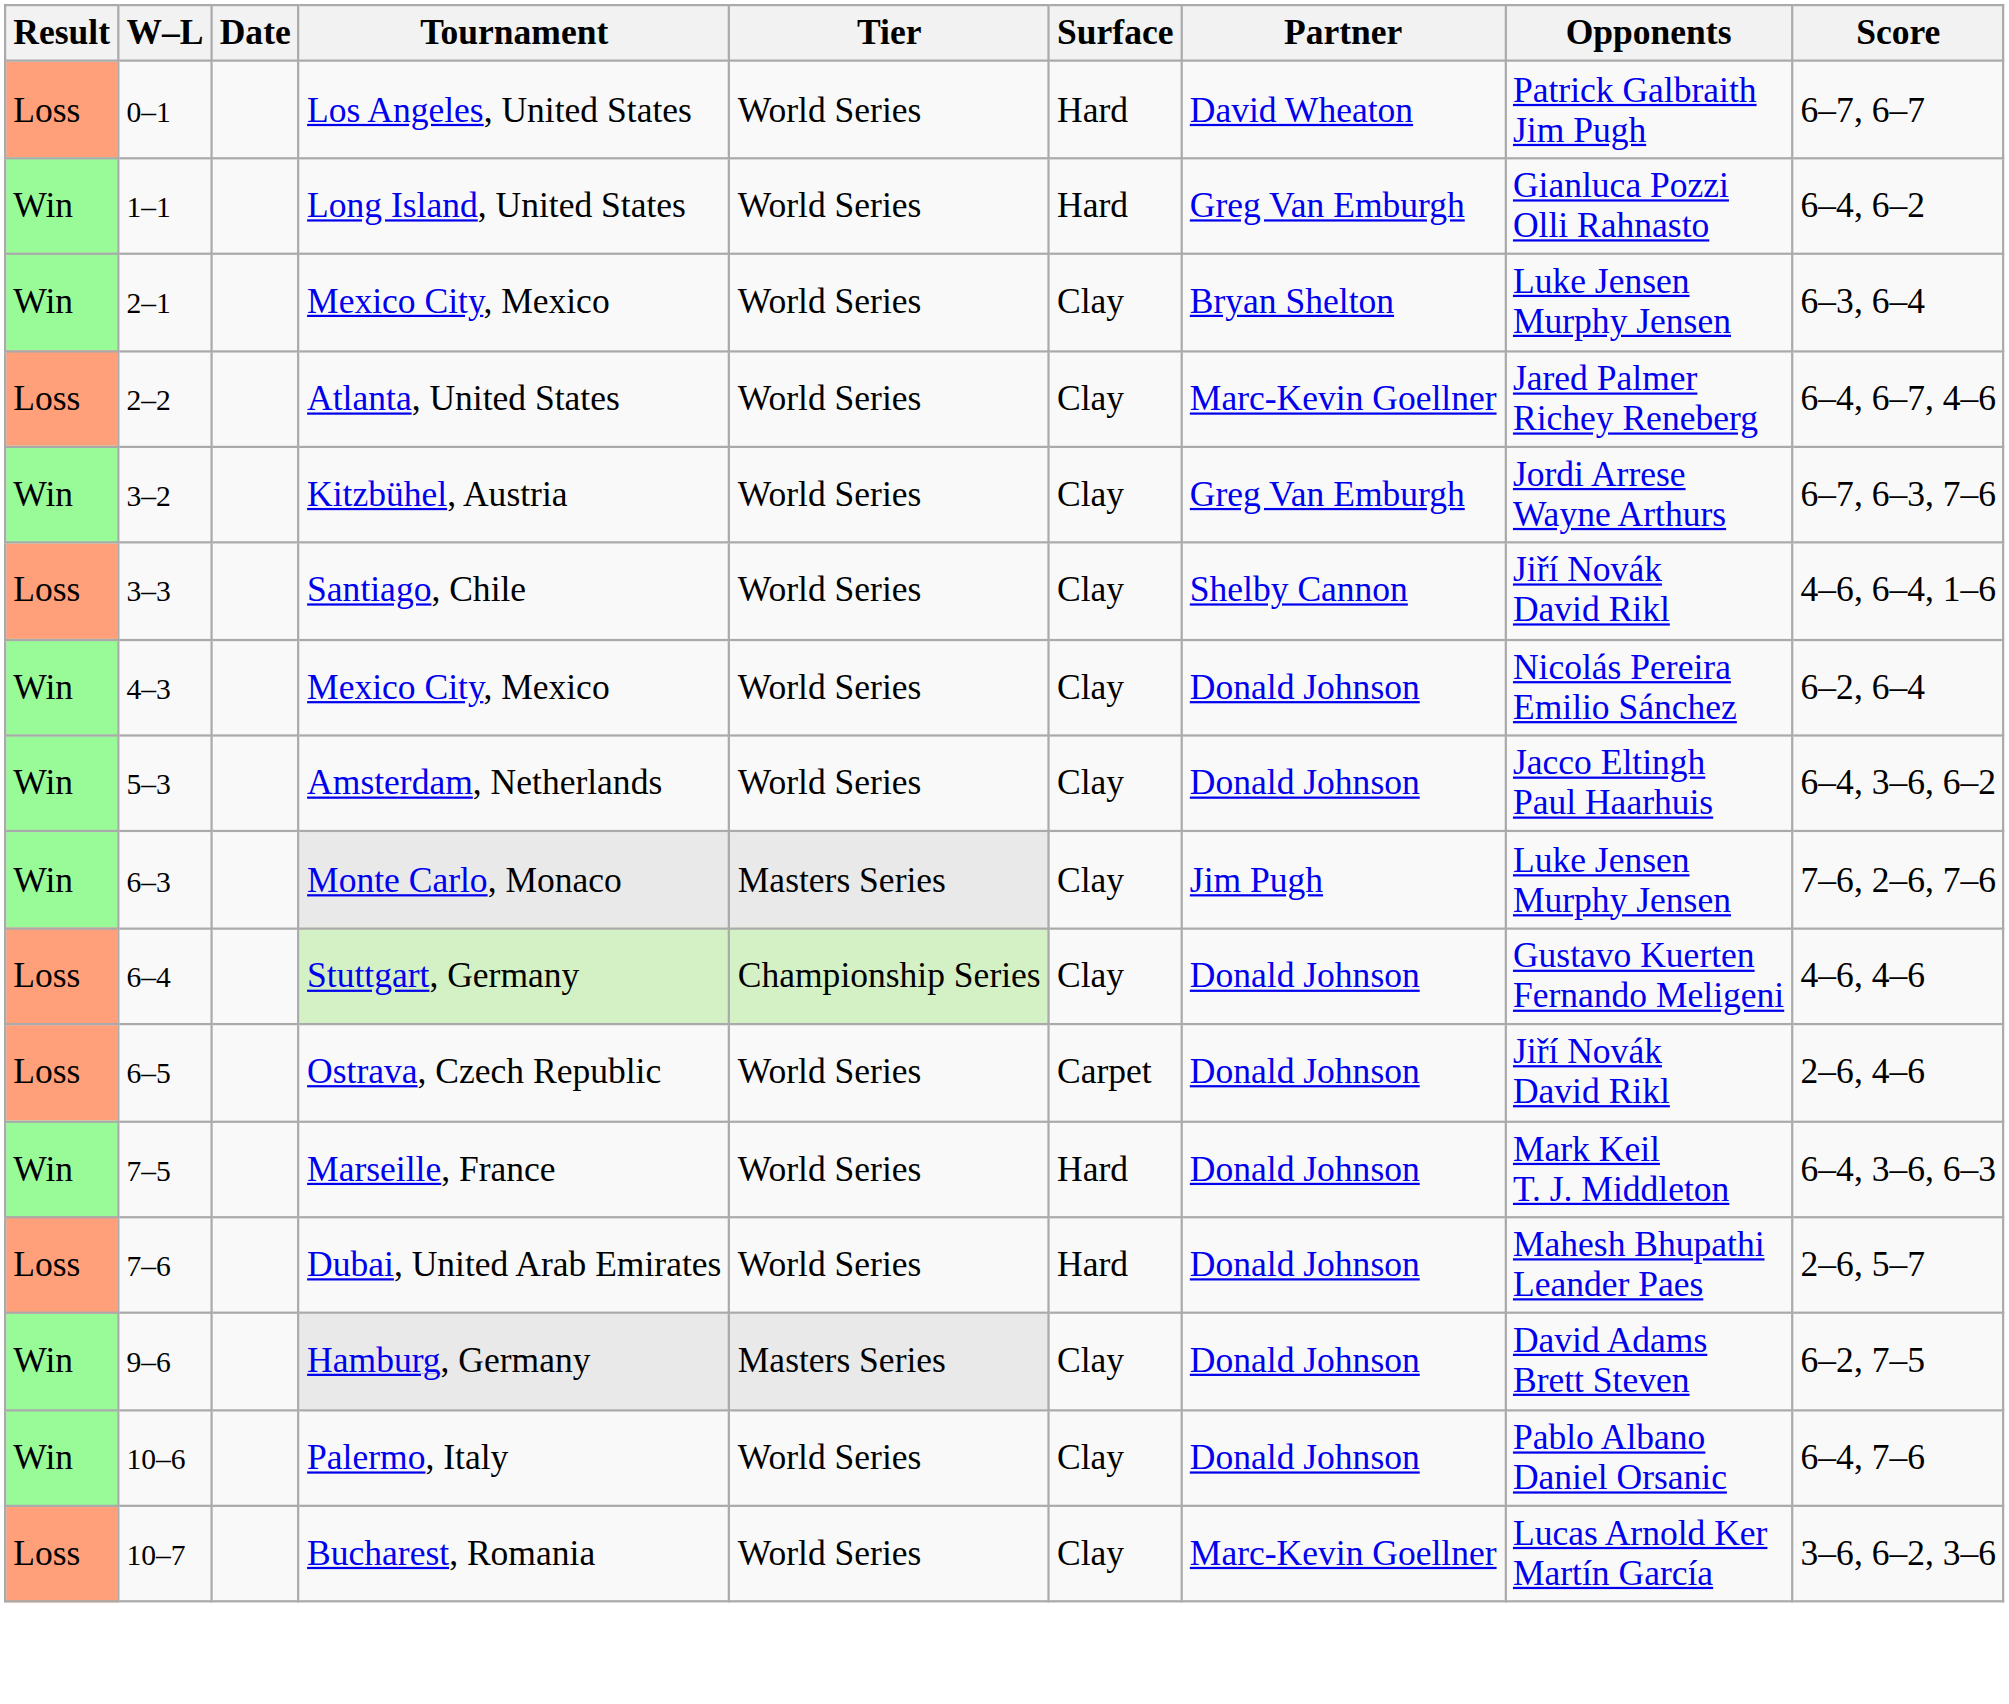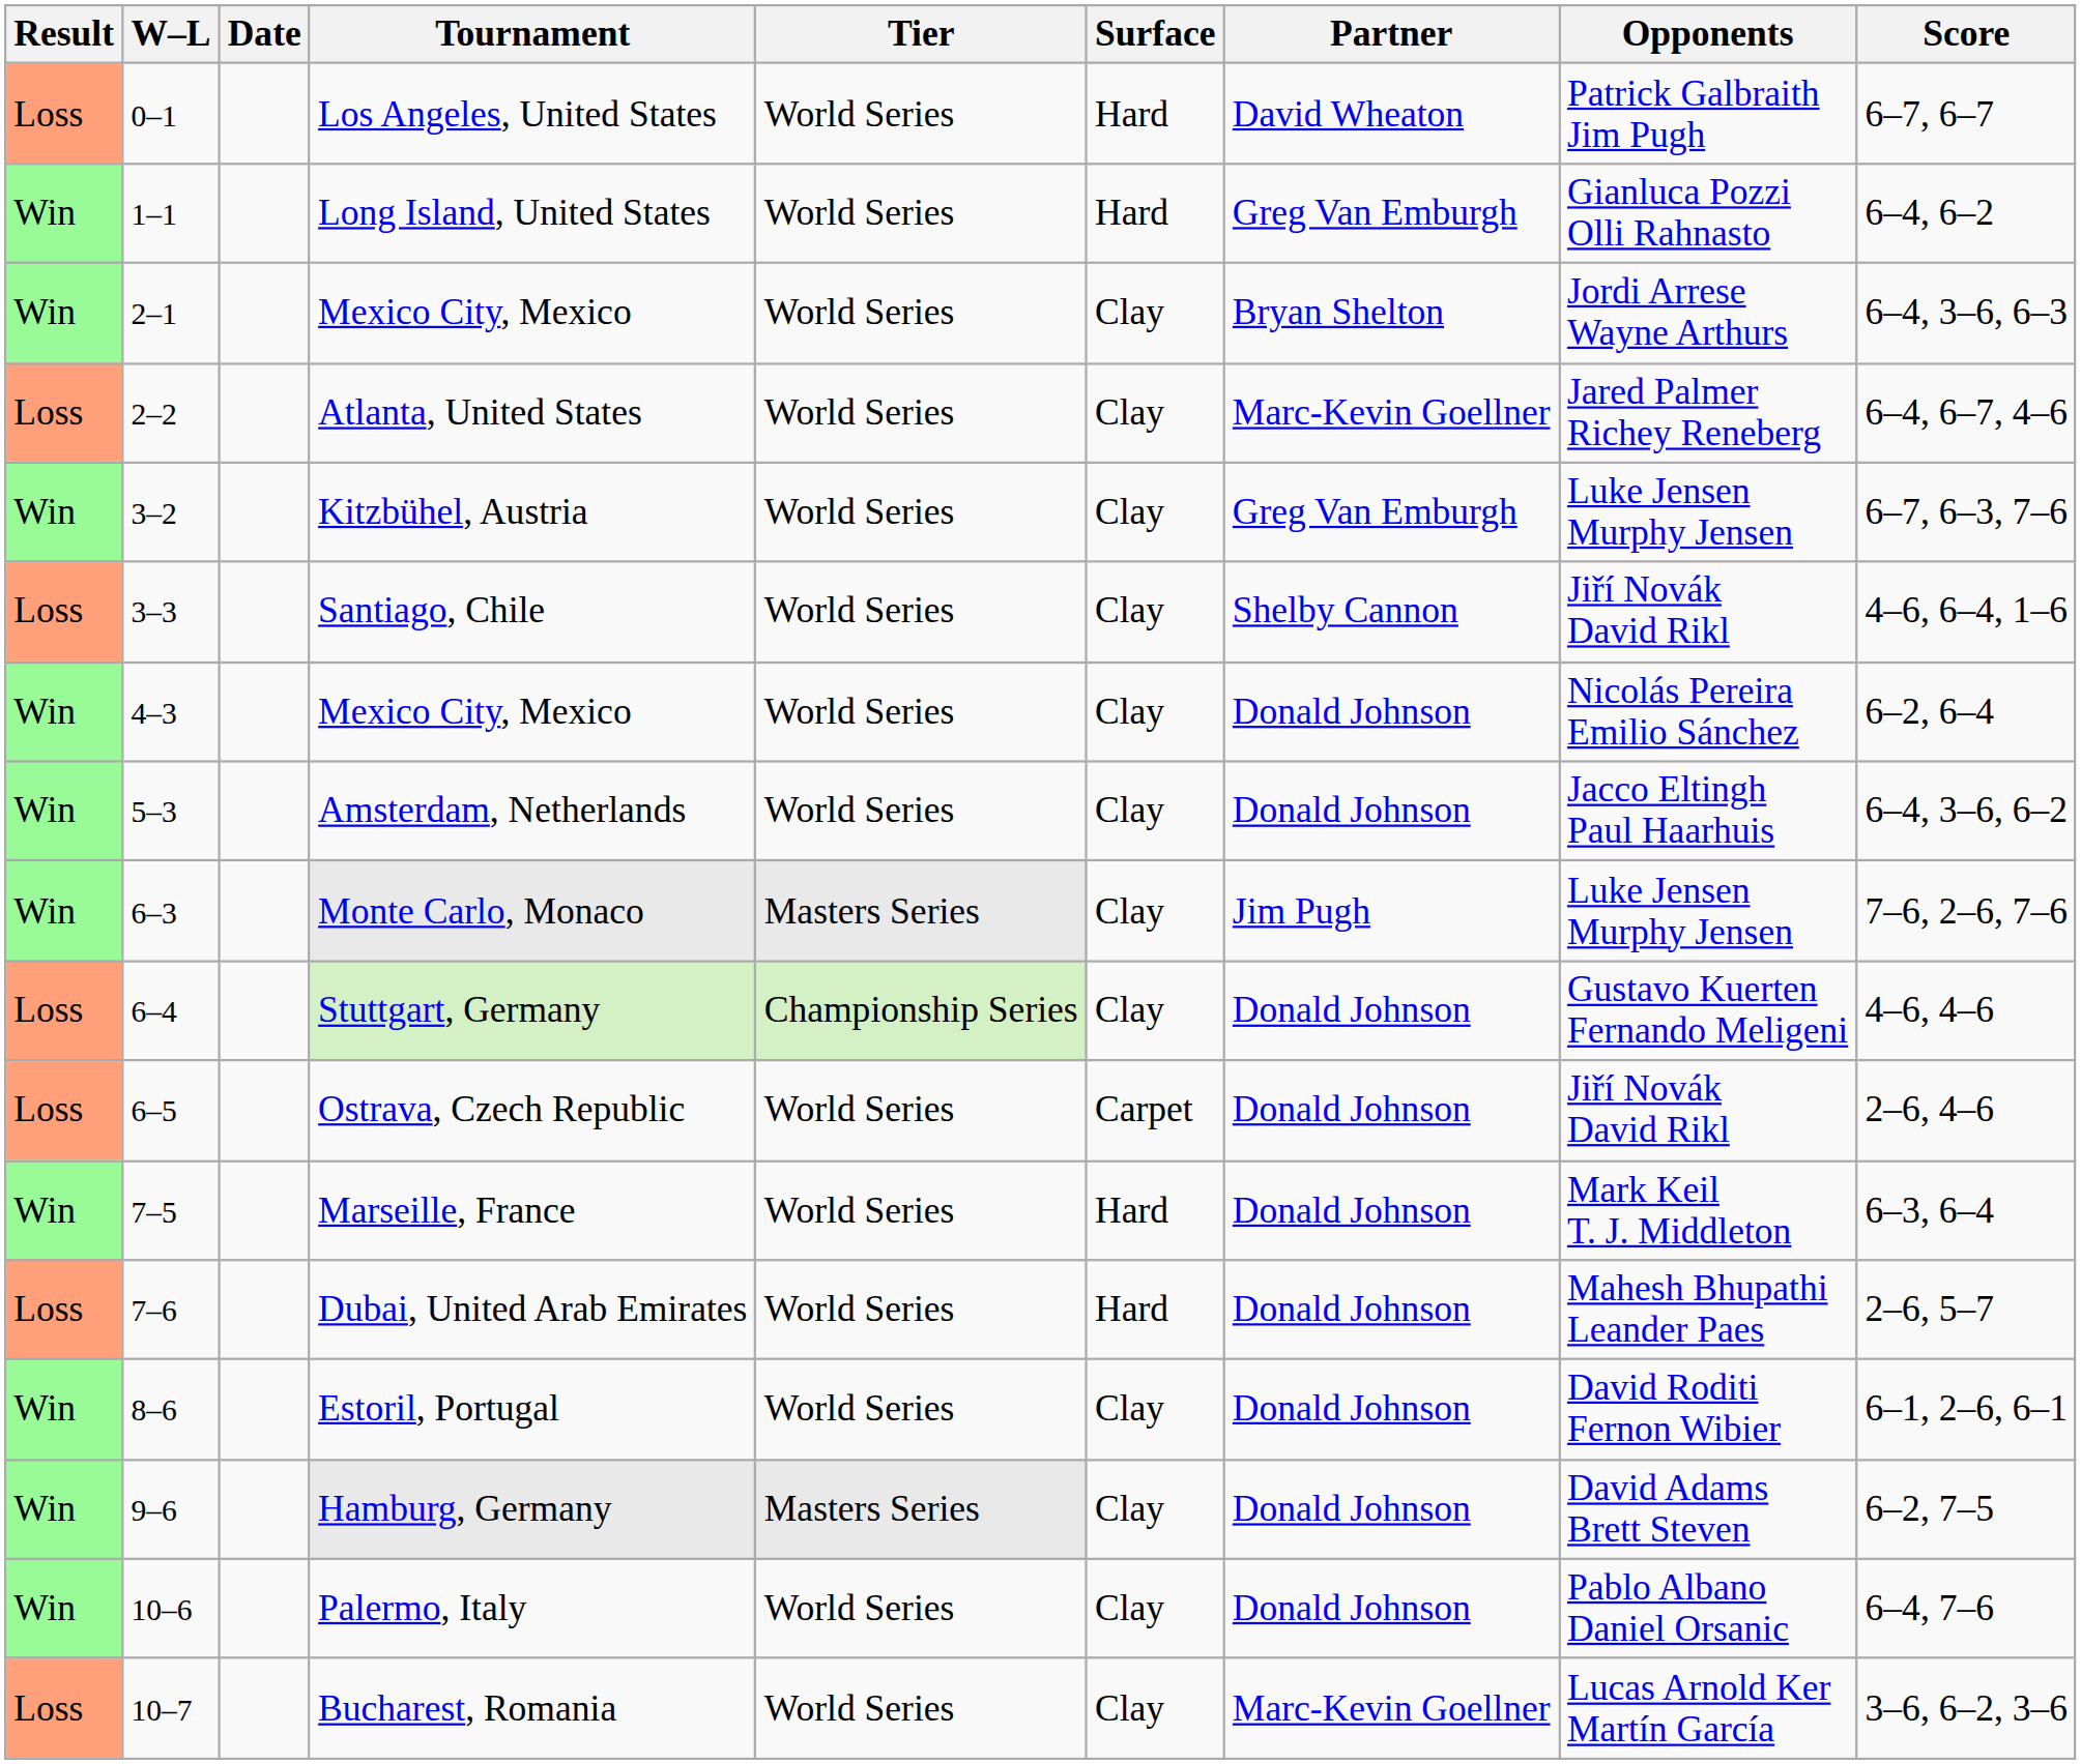2–1 / Mexico City, Mexico | Opponents: Luke Jensen Murphy Jensen -> Jordi Arrese Wayne Arthurs
2–1 / Mexico City, Mexico | Score: 6–3, 6–4 -> 6–4, 3–6, 6–3
Kitzbühel, Austria | Opponents: Jordi Arrese Wayne Arthurs -> Luke Jensen Murphy Jensen
Marseille, France | Score: 6–4, 3–6, 6–3 -> 6–3, 6–4
+ row: Win | 8–6 | Estoril, Portugal | World Series | Clay | Donald Johnson | David Roditi Fernon Wibier | 6–1, 2–6, 6–1
